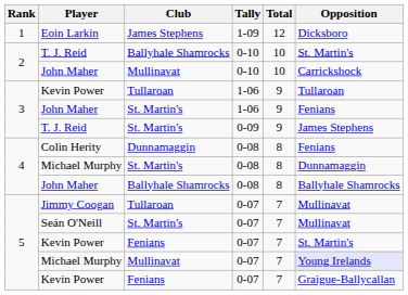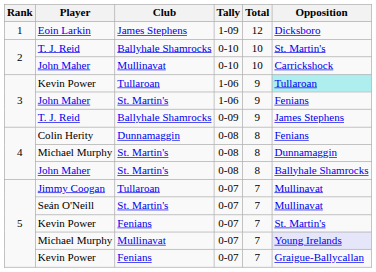Kevin Power / 1-06 | Opposition: no background -> paleturquoise background
T. J. Reid / 0-09 | Club: St. Martin's -> Ballyhale Shamrocks
John Maher / 0-08 | Club: Ballyhale Shamrocks -> St. Martin's
